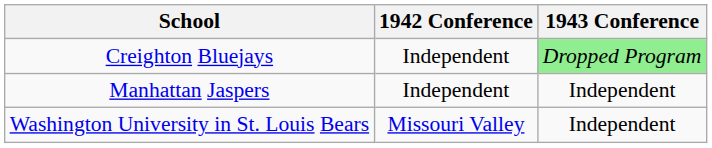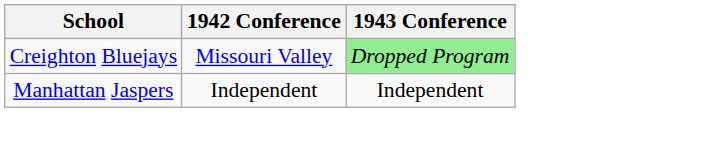Creighton Bluejays | 1942 Conference: Independent -> Missouri Valley
- row: Washington University in St. Louis Bears | Missouri Valley | Independent
